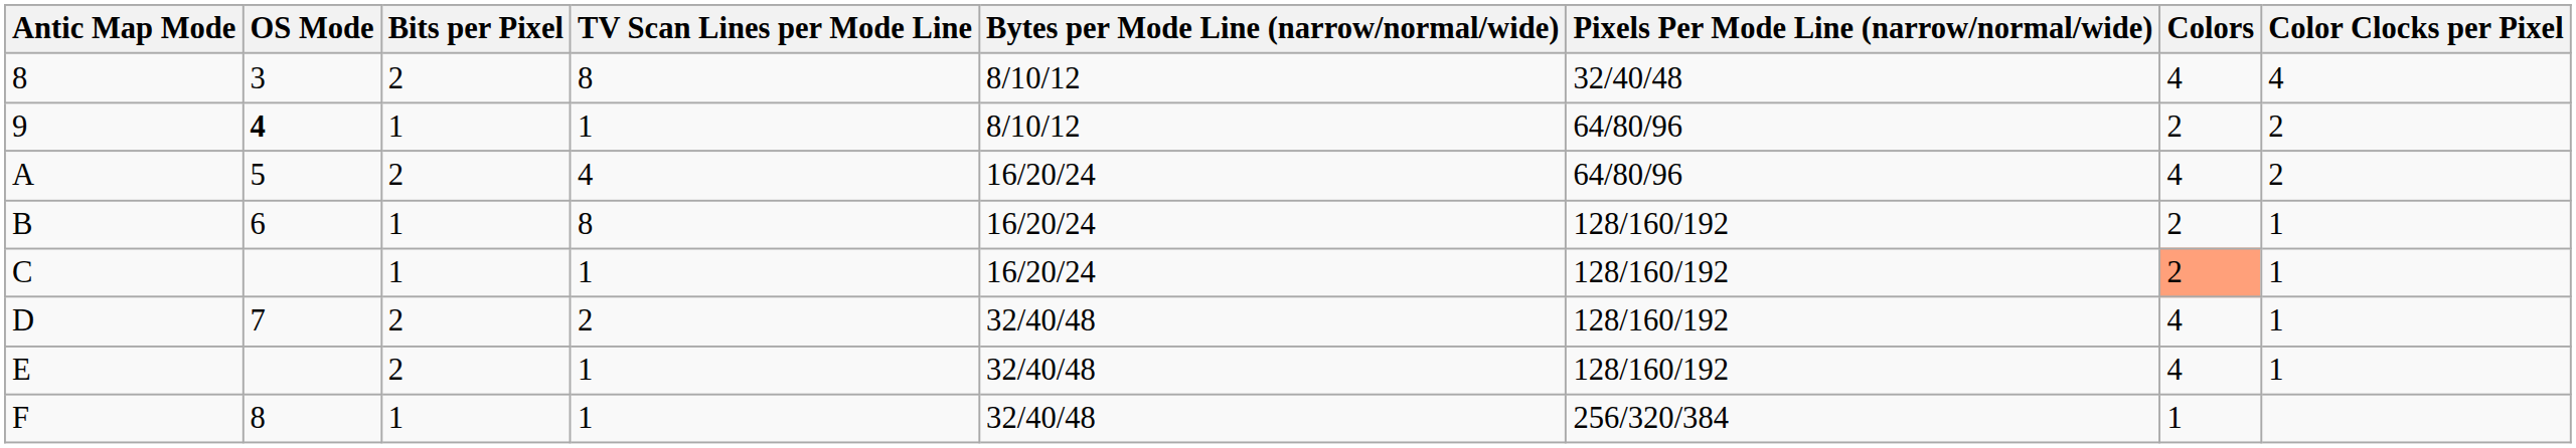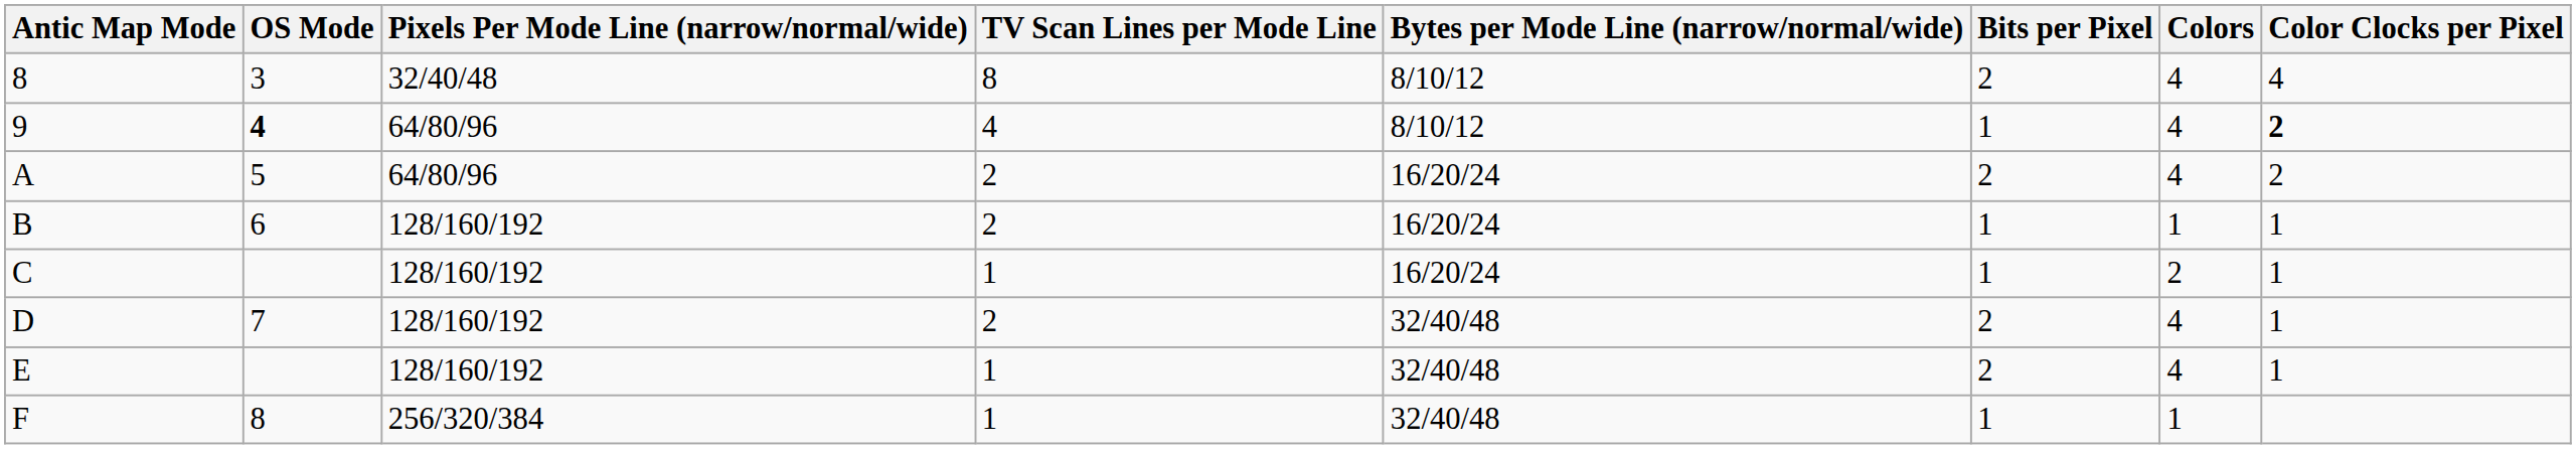columns swapped: Pixels Per Mode Line (narrow/normal/wide) <-> Bits per Pixel
9 | TV Scan Lines per Mode Line: 1 -> 4
9 | Colors: 2 -> 4
9 | Color Clocks per Pixel: normal -> bold
A | TV Scan Lines per Mode Line: 4 -> 2
B | TV Scan Lines per Mode Line: 8 -> 2
B | Colors: 2 -> 1
C | Colors: lightsalmon background -> no background
